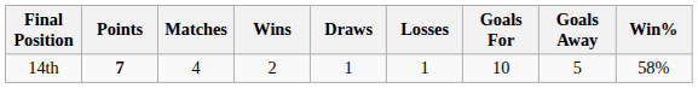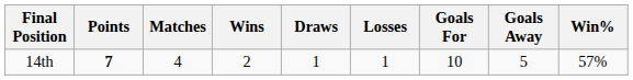14th | Win%: 58% -> 57%
